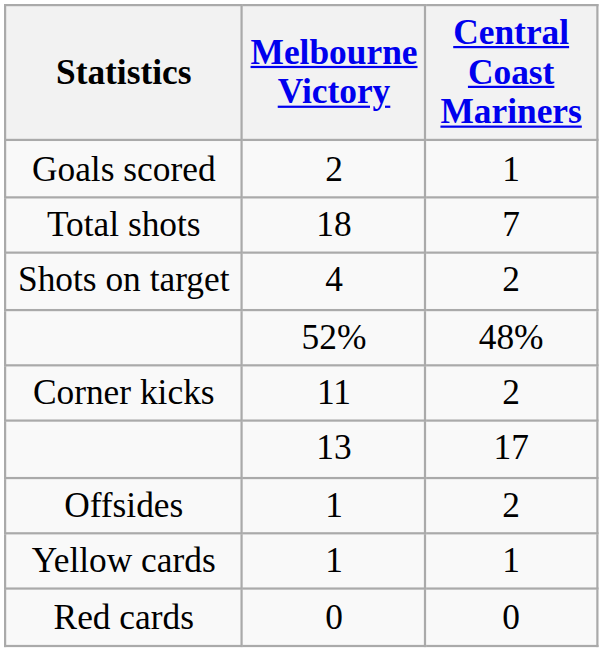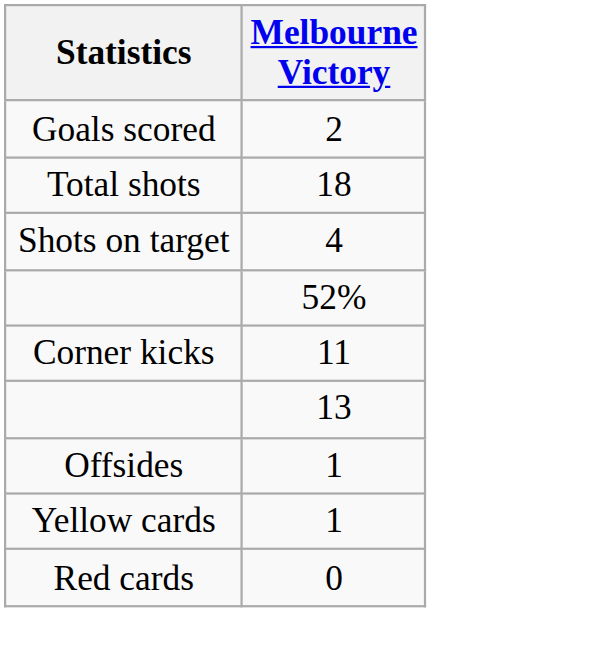- column: Central Coast Mariners | 1 | 7 | 2 | 48% | 2 | 17 | 2 | 1 | 0
